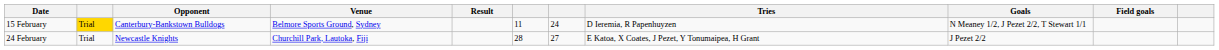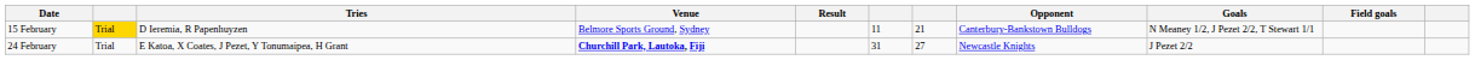columns swapped: Opponent <-> Tries
15 February | column 7: 24 -> 21
24 February | Venue: normal -> bold
24 February | column 6: 28 -> 31
